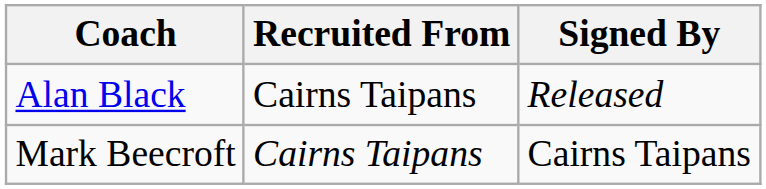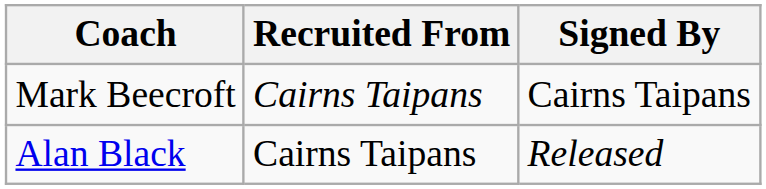rows swapped: Alan Black <-> Mark Beecroft
